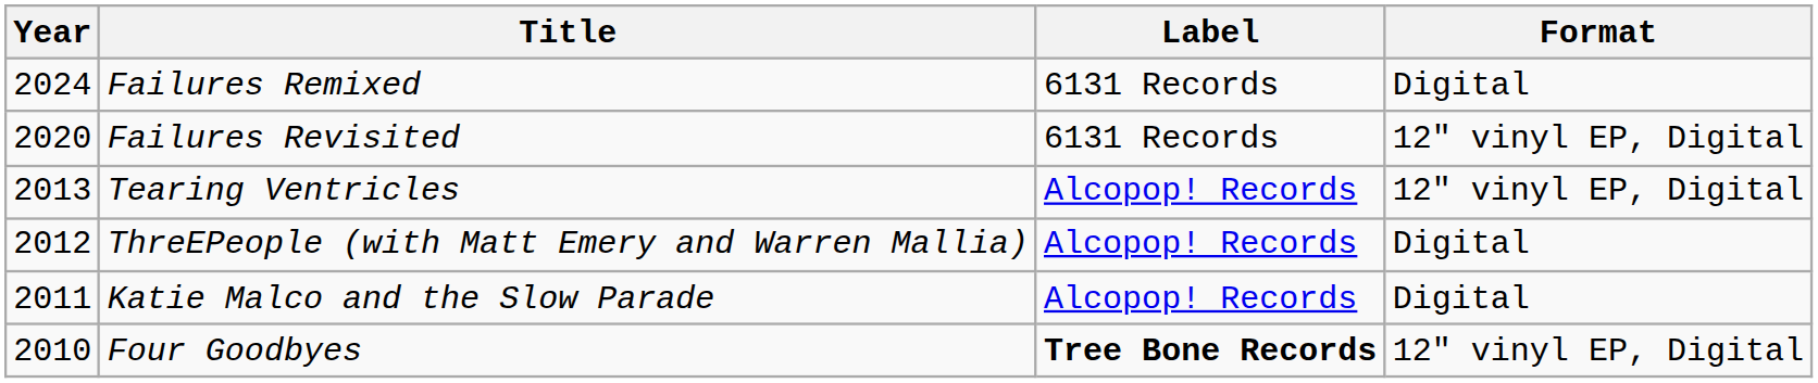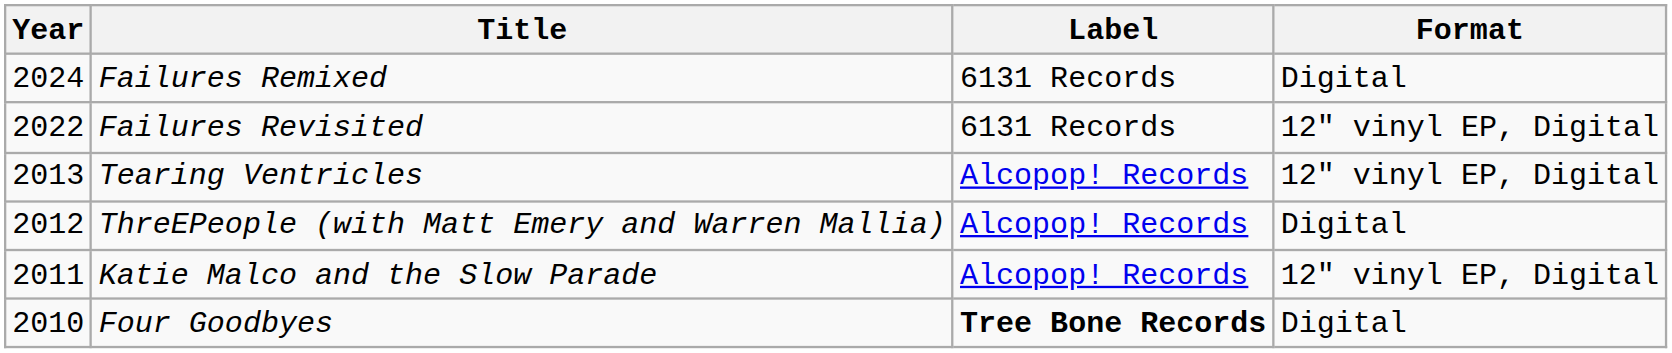Failures Revisited | Year: 2020 -> 2022
Katie Malco and the Slow Parade | Format: Digital -> 12" vinyl EP, Digital
Four Goodbyes | Format: 12" vinyl EP, Digital -> Digital
